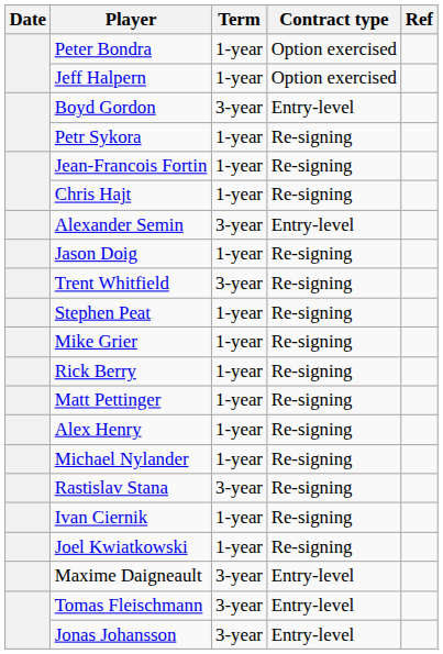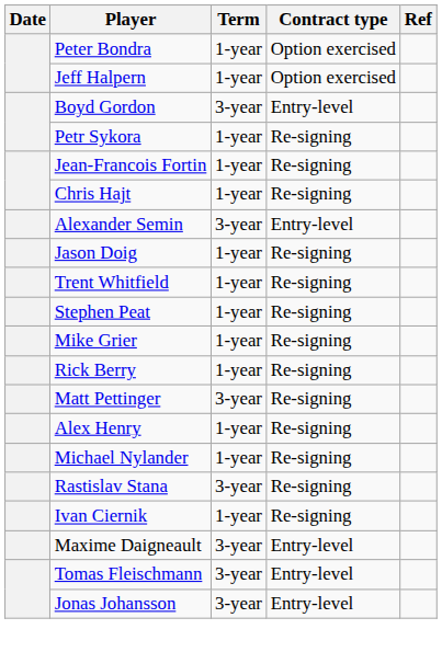Trent Whitfield | Term: 3-year -> 1-year
Matt Pettinger | Term: 1-year -> 3-year
- row: Joel Kwiatkowski | 1-year | Re-signing
